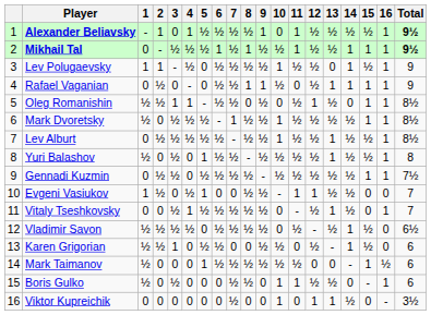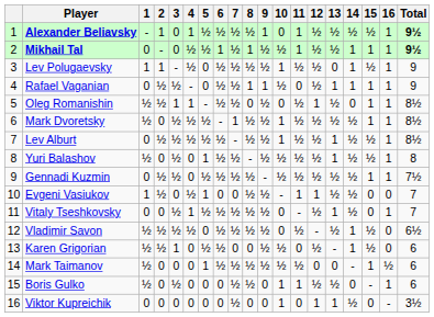Mikhail Tal | 3: ½ -> 0
Rafael Vaganian | 3: 0 -> ½
